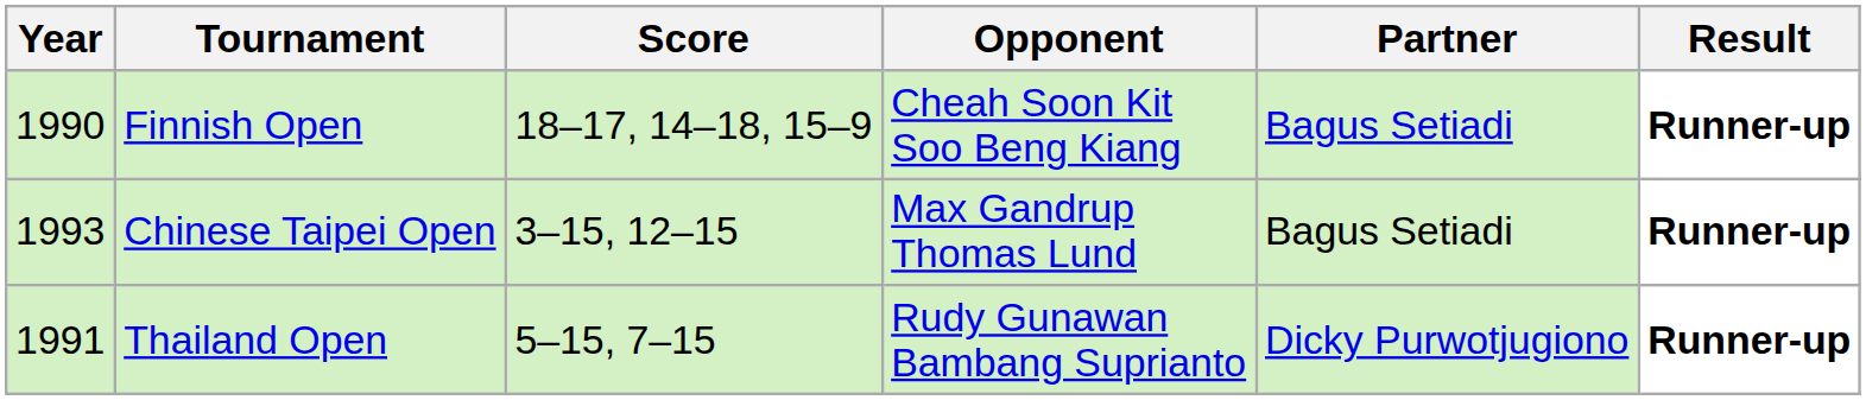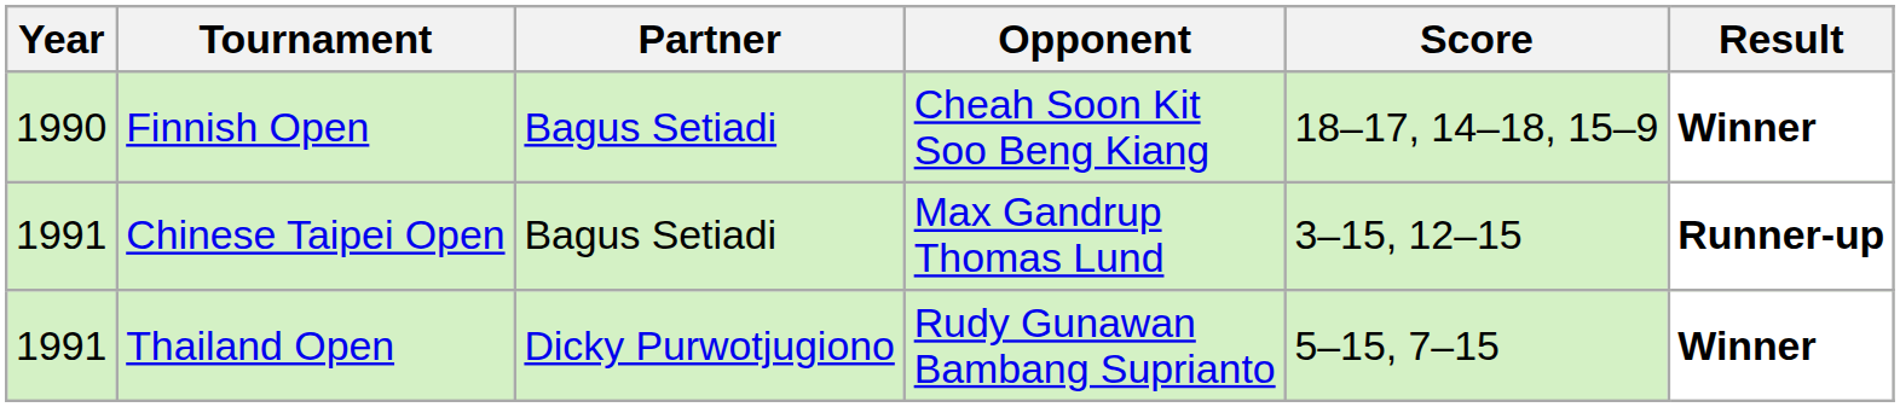columns swapped: Partner <-> Score
Finnish Open | Result: Runner-up -> Winner
Chinese Taipei Open | Year: 1993 -> 1991
Thailand Open | Result: Runner-up -> Winner
